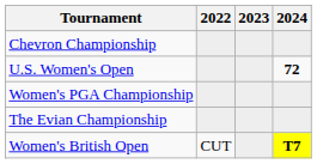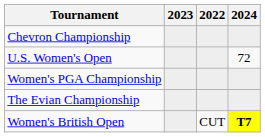columns swapped: 2022 <-> 2023
U.S. Women's Open | 2024: bold -> normal
